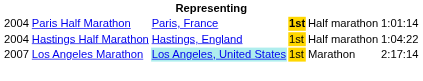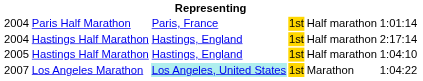2004 / Paris Half Marathon | column 4: bold -> normal
2004 / Hastings Half Marathon | column 6: 1:04:22 -> 2:17:14
+ row: 2005 | Hastings Half Marathon | Hastings, England | 1st | Half marathon | 1:04:10
2007 | column 6: 2:17:14 -> 1:04:22
